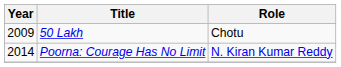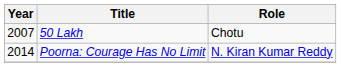50 Lakh | Year: 2009 -> 2007
